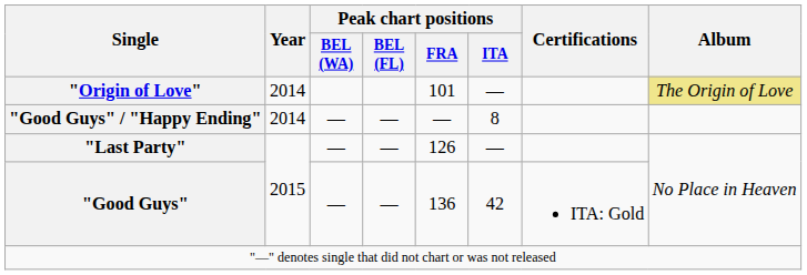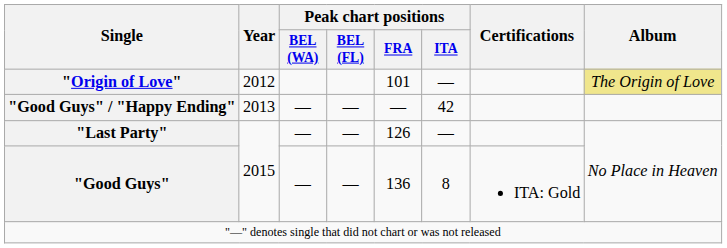"Origin of Love" | Year: 2014 -> 2012
"Good Guys" / "Happy Ending" | Year: 2014 -> 2013
"Good Guys" / "Happy Ending" | Peak chart positions / ITA: 8 -> 42
"Good Guys" | Peak chart positions / ITA: 42 -> 8
